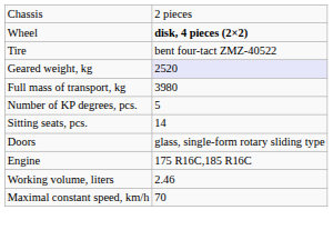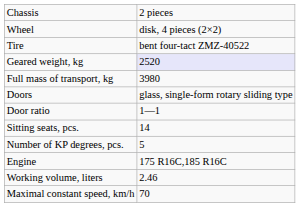Wheel | column 2: bold -> normal
rows swapped: Doors <-> Number of KP degrees, pcs.
+ row: Door ratio | 1—1
